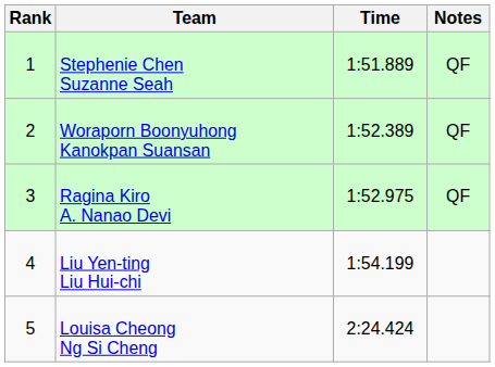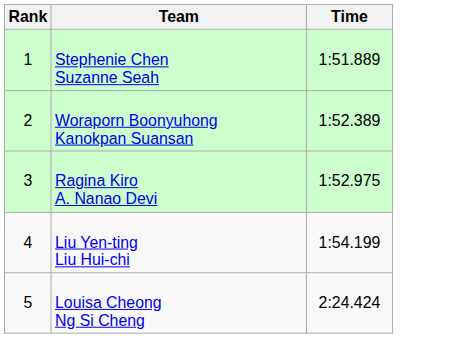- column: Notes | QF | QF | QF
